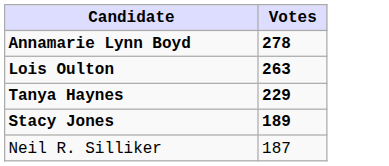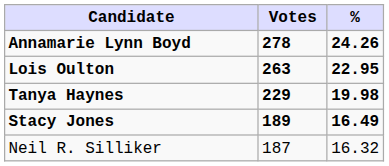+ column: % | 24.26 | 22.95 | 19.98 | 16.49 | 16.32
